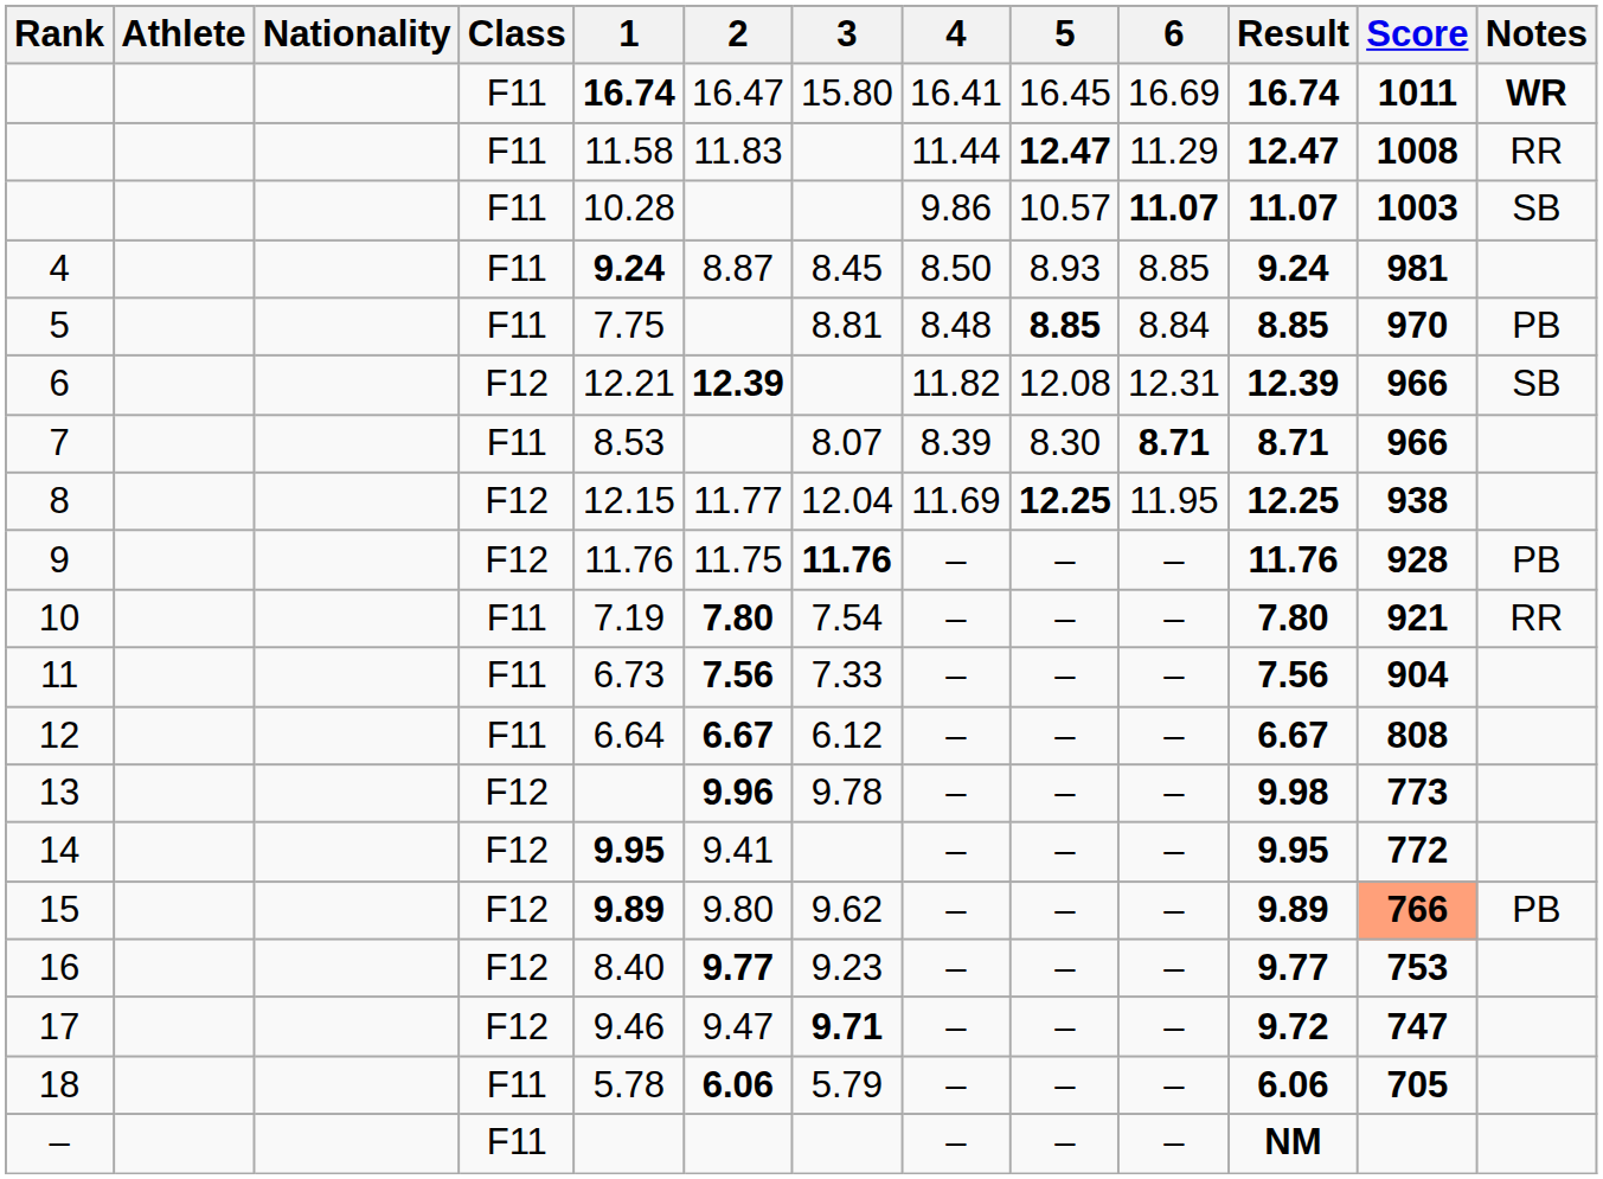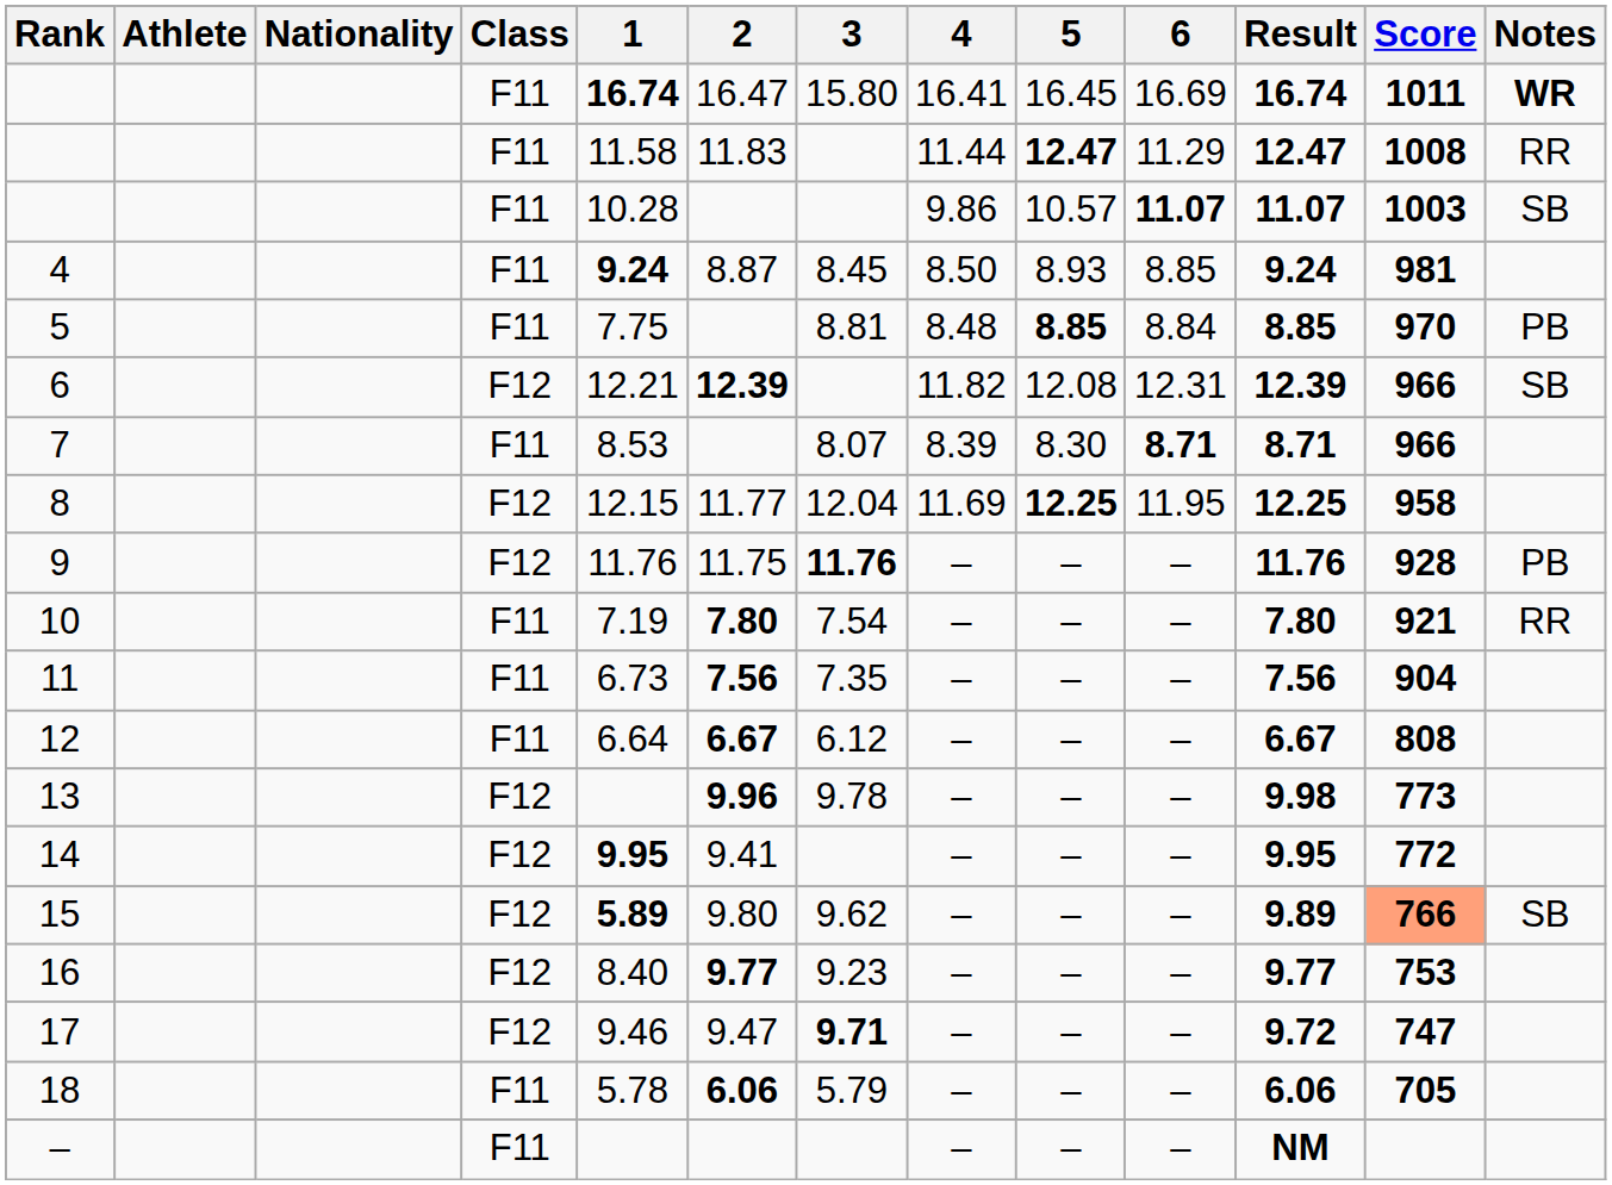8 | Score: 938 -> 958
11 | 3: 7.33 -> 7.35
15 | 1: 9.89 -> 5.89
15 | Notes: PB -> SB
